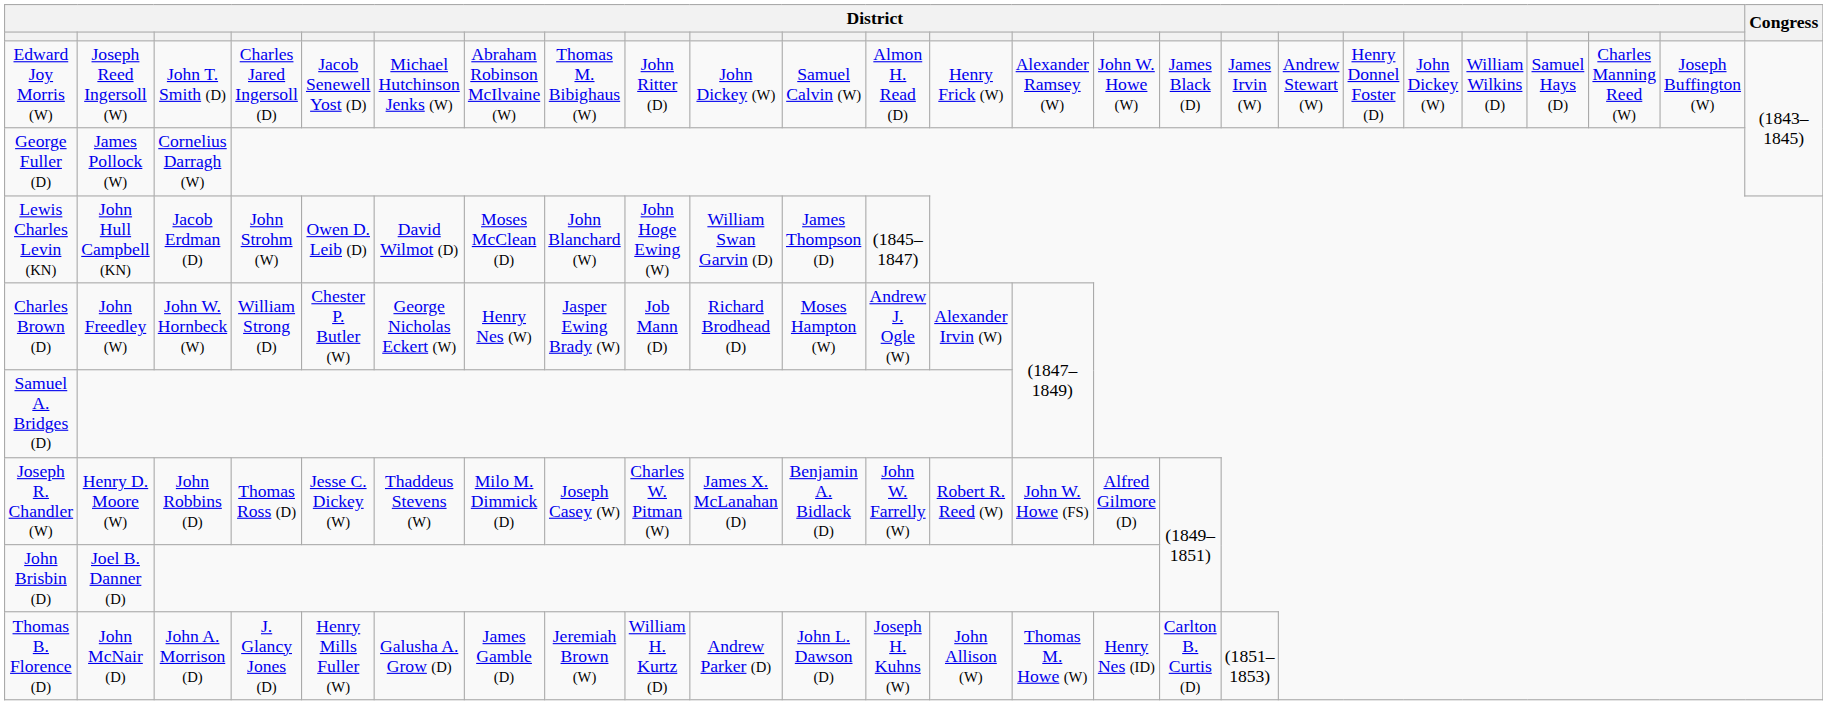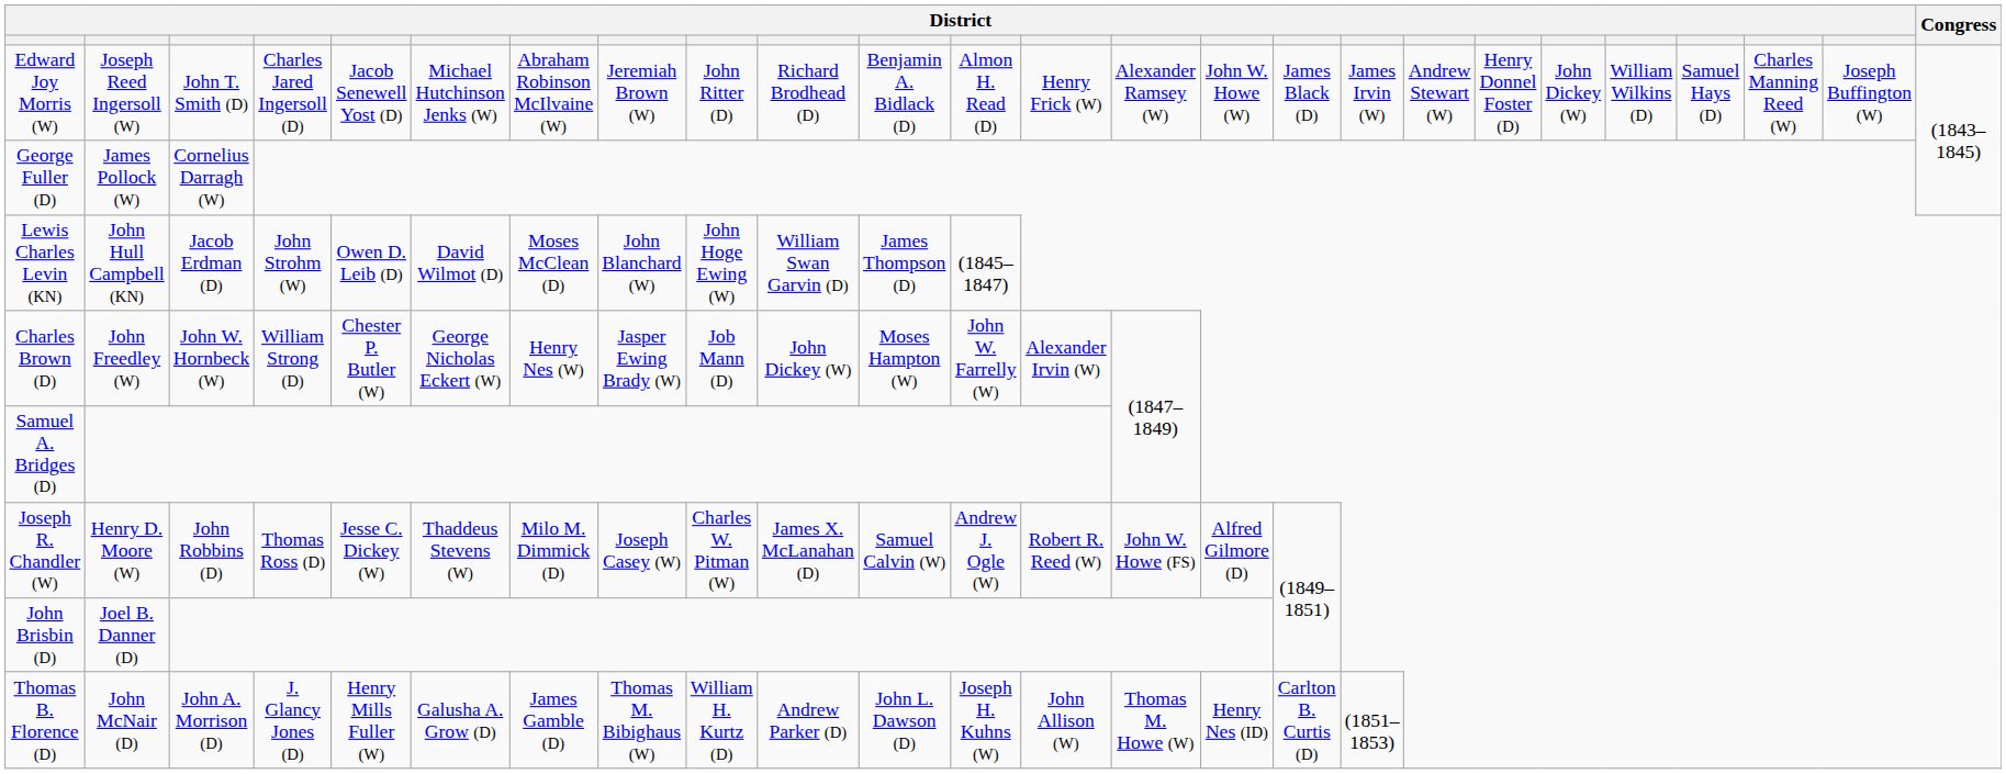Edward Joy Morris (W) | column 8: Thomas M. Bibighaus (W) -> Jeremiah Brown (W)
Edward Joy Morris (W) | column 10: John Dickey (W) -> Richard Brodhead (D)
Edward Joy Morris (W) | column 11: Samuel Calvin (W) -> Benjamin A. Bidlack (D)
Charles Brown (D) | column 10: Richard Brodhead (D) -> John Dickey (W)
Charles Brown (D) | column 12: Andrew J. Ogle (W) -> John W. Farrelly (W)
Joseph R. Chandler (W) | column 11: Benjamin A. Bidlack (D) -> Samuel Calvin (W)
Joseph R. Chandler (W) | column 12: John W. Farrelly (W) -> Andrew J. Ogle (W)
Thomas B. Florence (D) | column 8: Jeremiah Brown (W) -> Thomas M. Bibighaus (W)
